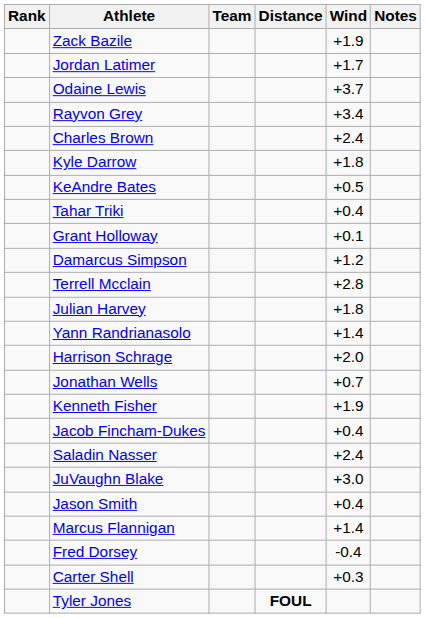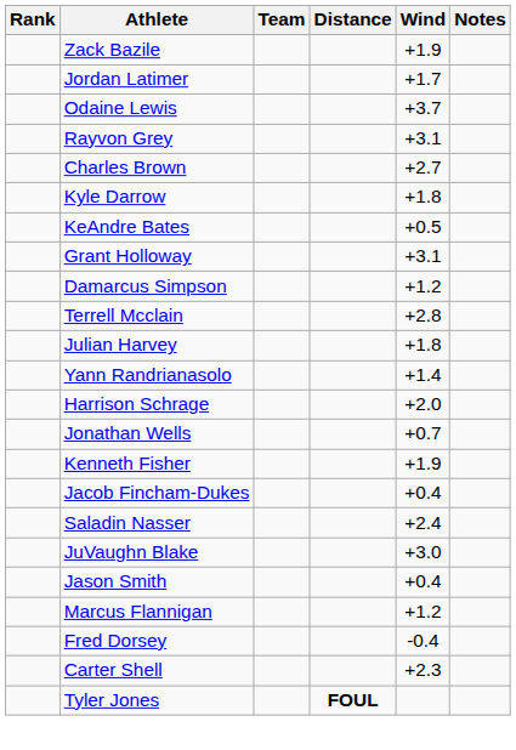Rayvon Grey | Wind: +3.4 -> +3.1
Charles Brown | Wind: +2.4 -> +2.7
- row: Tahar Triki | +0.4
Grant Holloway | Wind: +0.1 -> +3.1
Marcus Flannigan | Wind: +1.4 -> +1.2
Carter Shell | Wind: +0.3 -> +2.3
